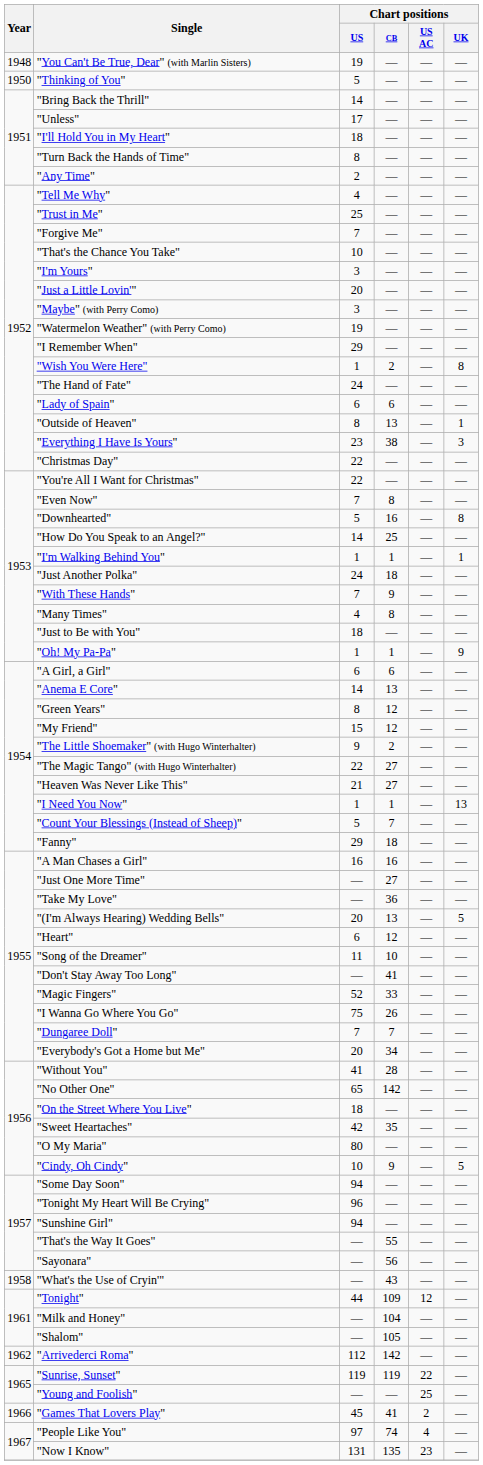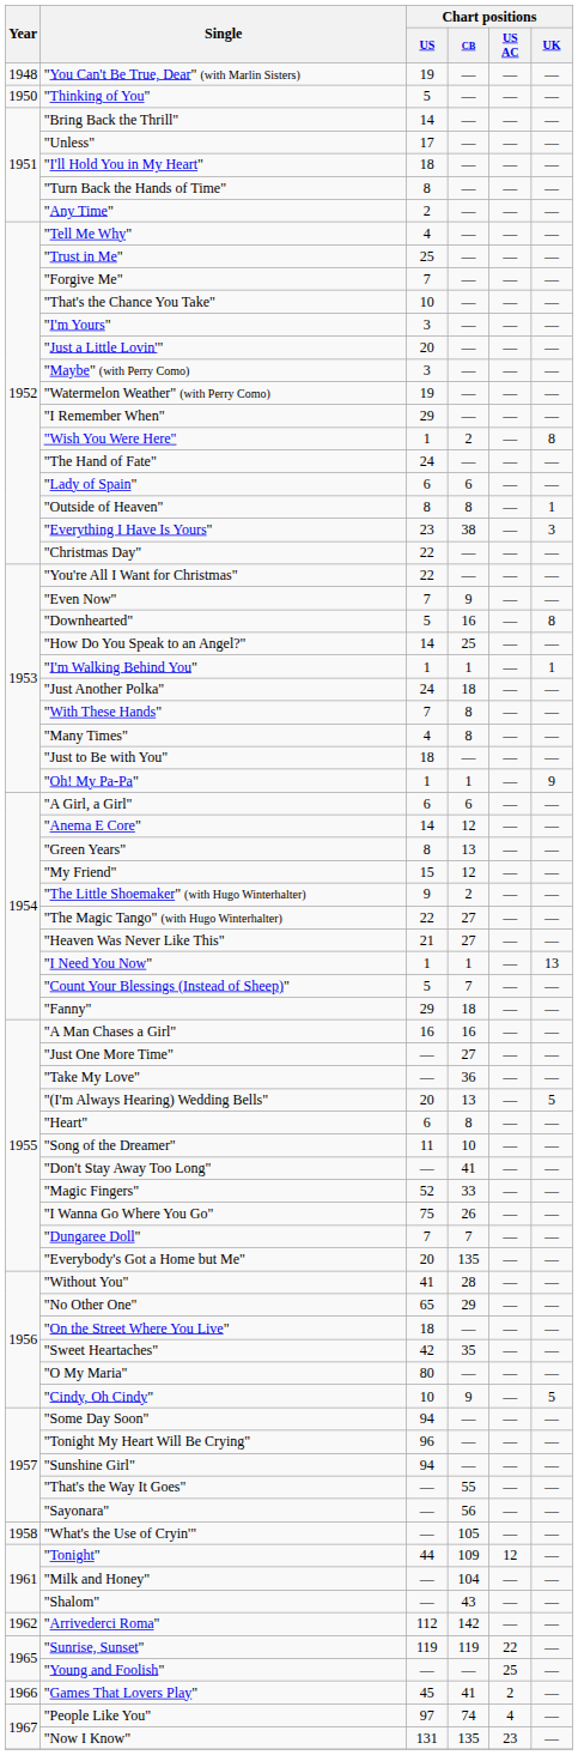"Outside of Heaven" | Chart positions / CB: 13 -> 8
"Even Now" | Chart positions / CB: 8 -> 9
"With These Hands" | Chart positions / CB: 9 -> 8
"Anema E Core" | Chart positions / CB: 13 -> 12
"Green Years" | Chart positions / CB: 12 -> 13
"Heart" | Chart positions / CB: 12 -> 8
"Everybody's Got a Home but Me" | Chart positions / CB: 34 -> 135
"No Other One" | Chart positions / CB: 142 -> 29
"What's the Use of Cryin'" | Chart positions / CB: 43 -> 105
"Shalom" | Chart positions / CB: 105 -> 43
